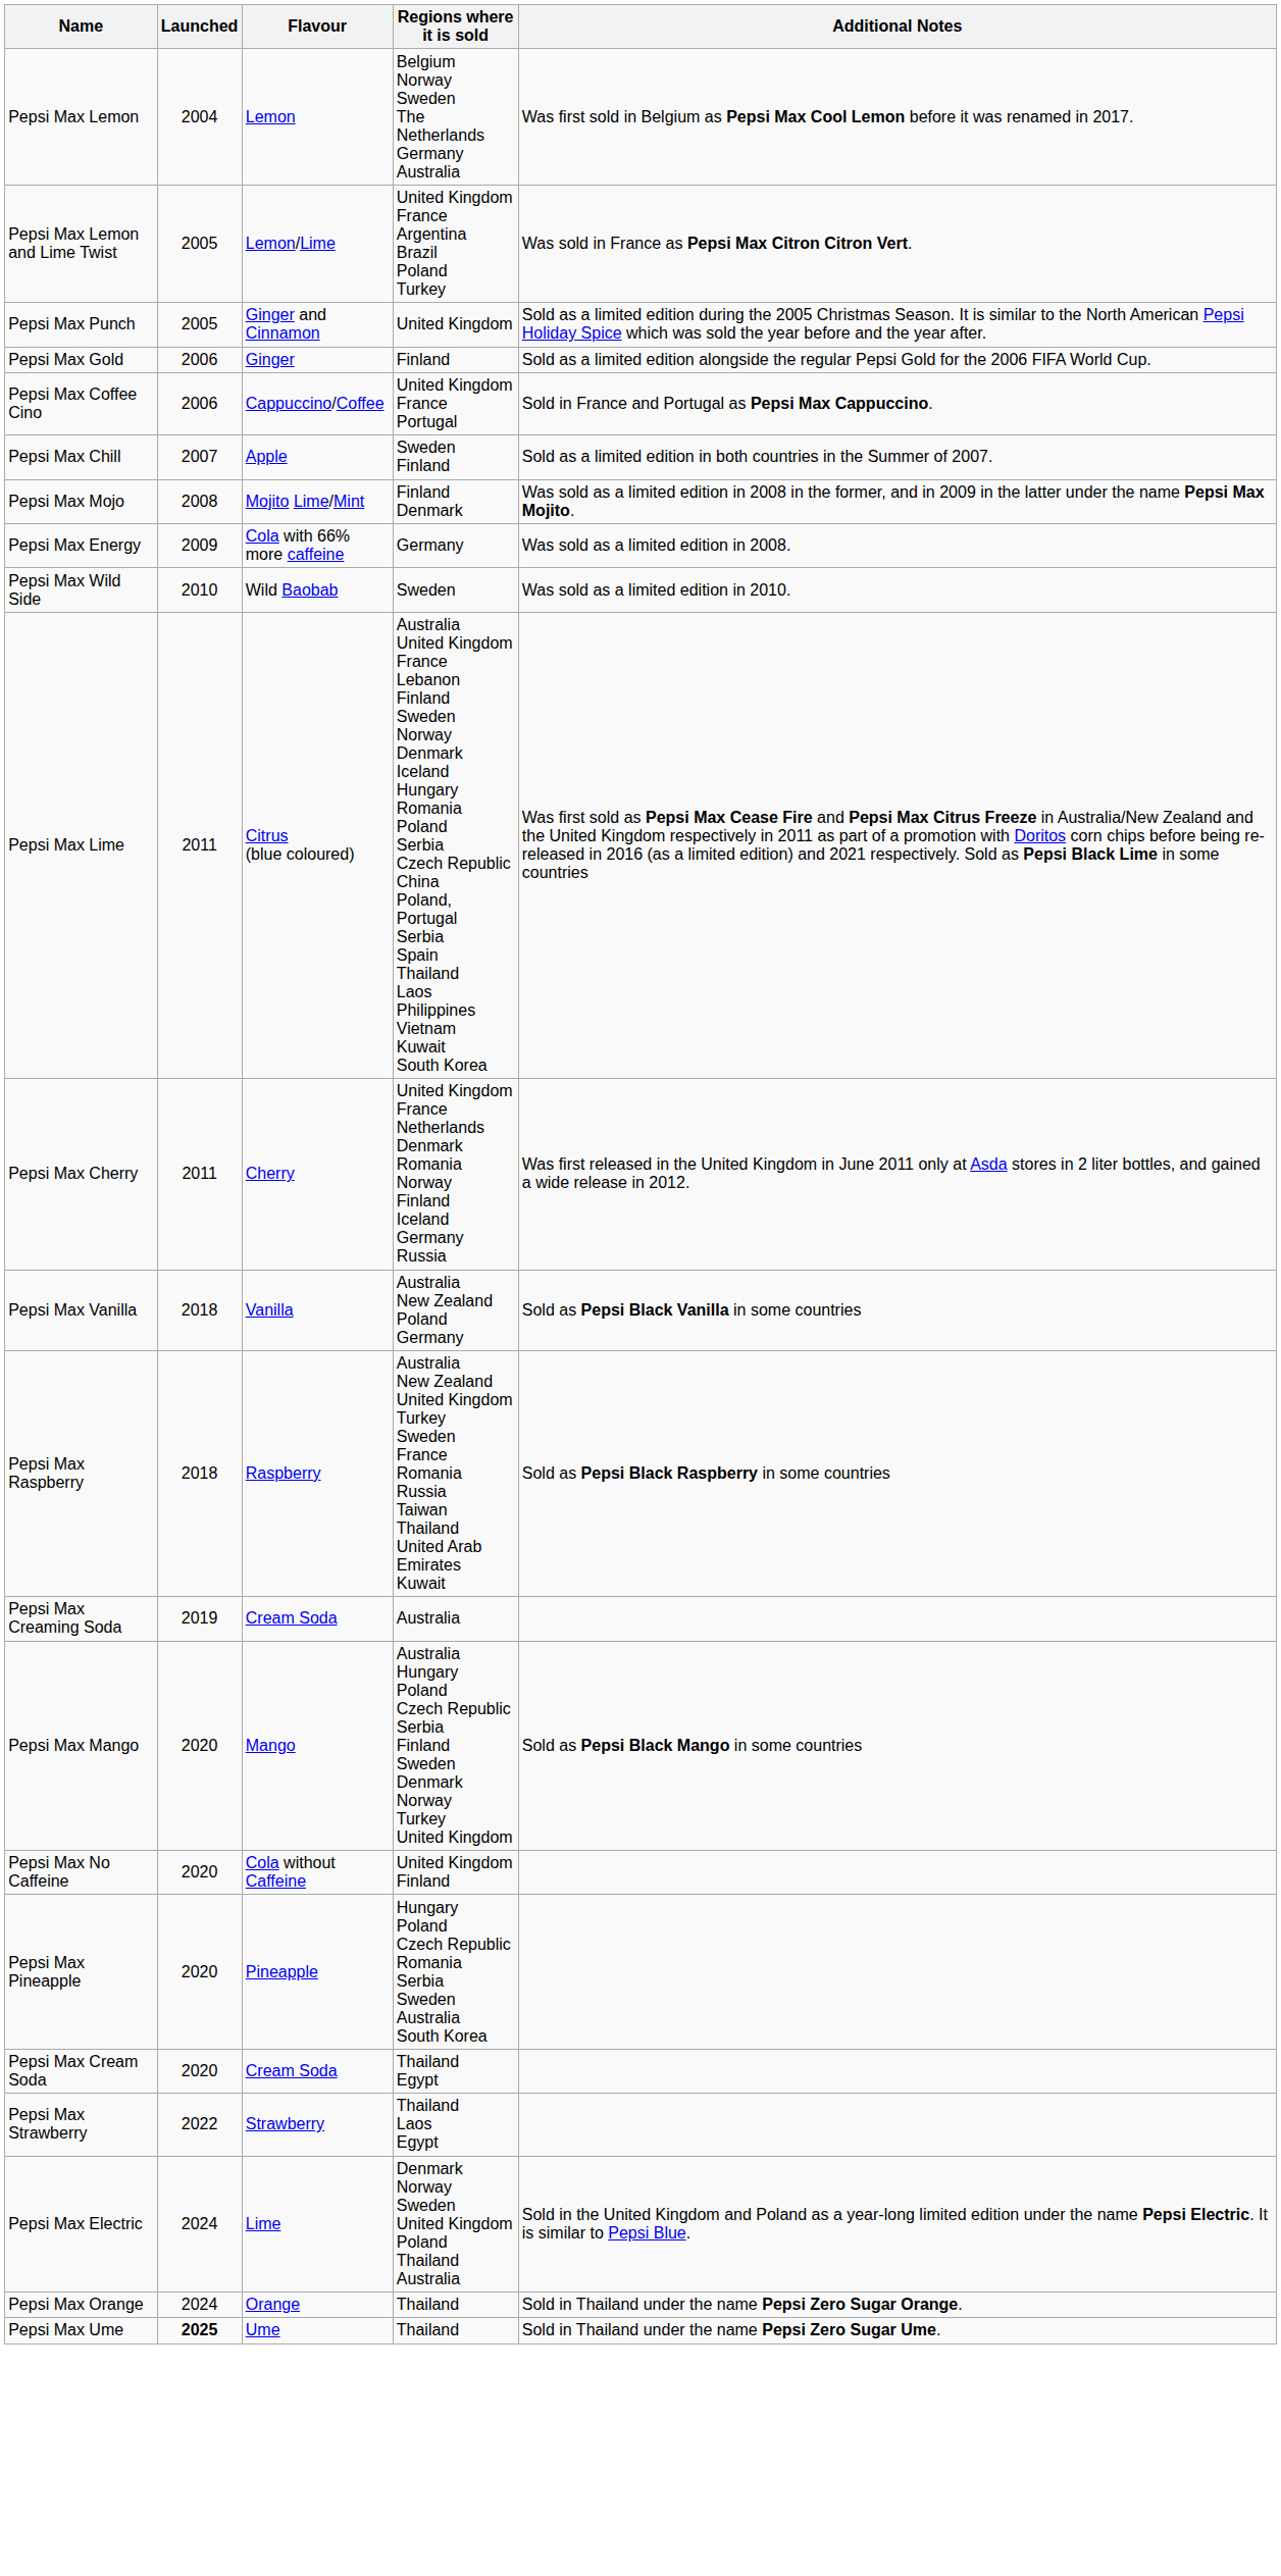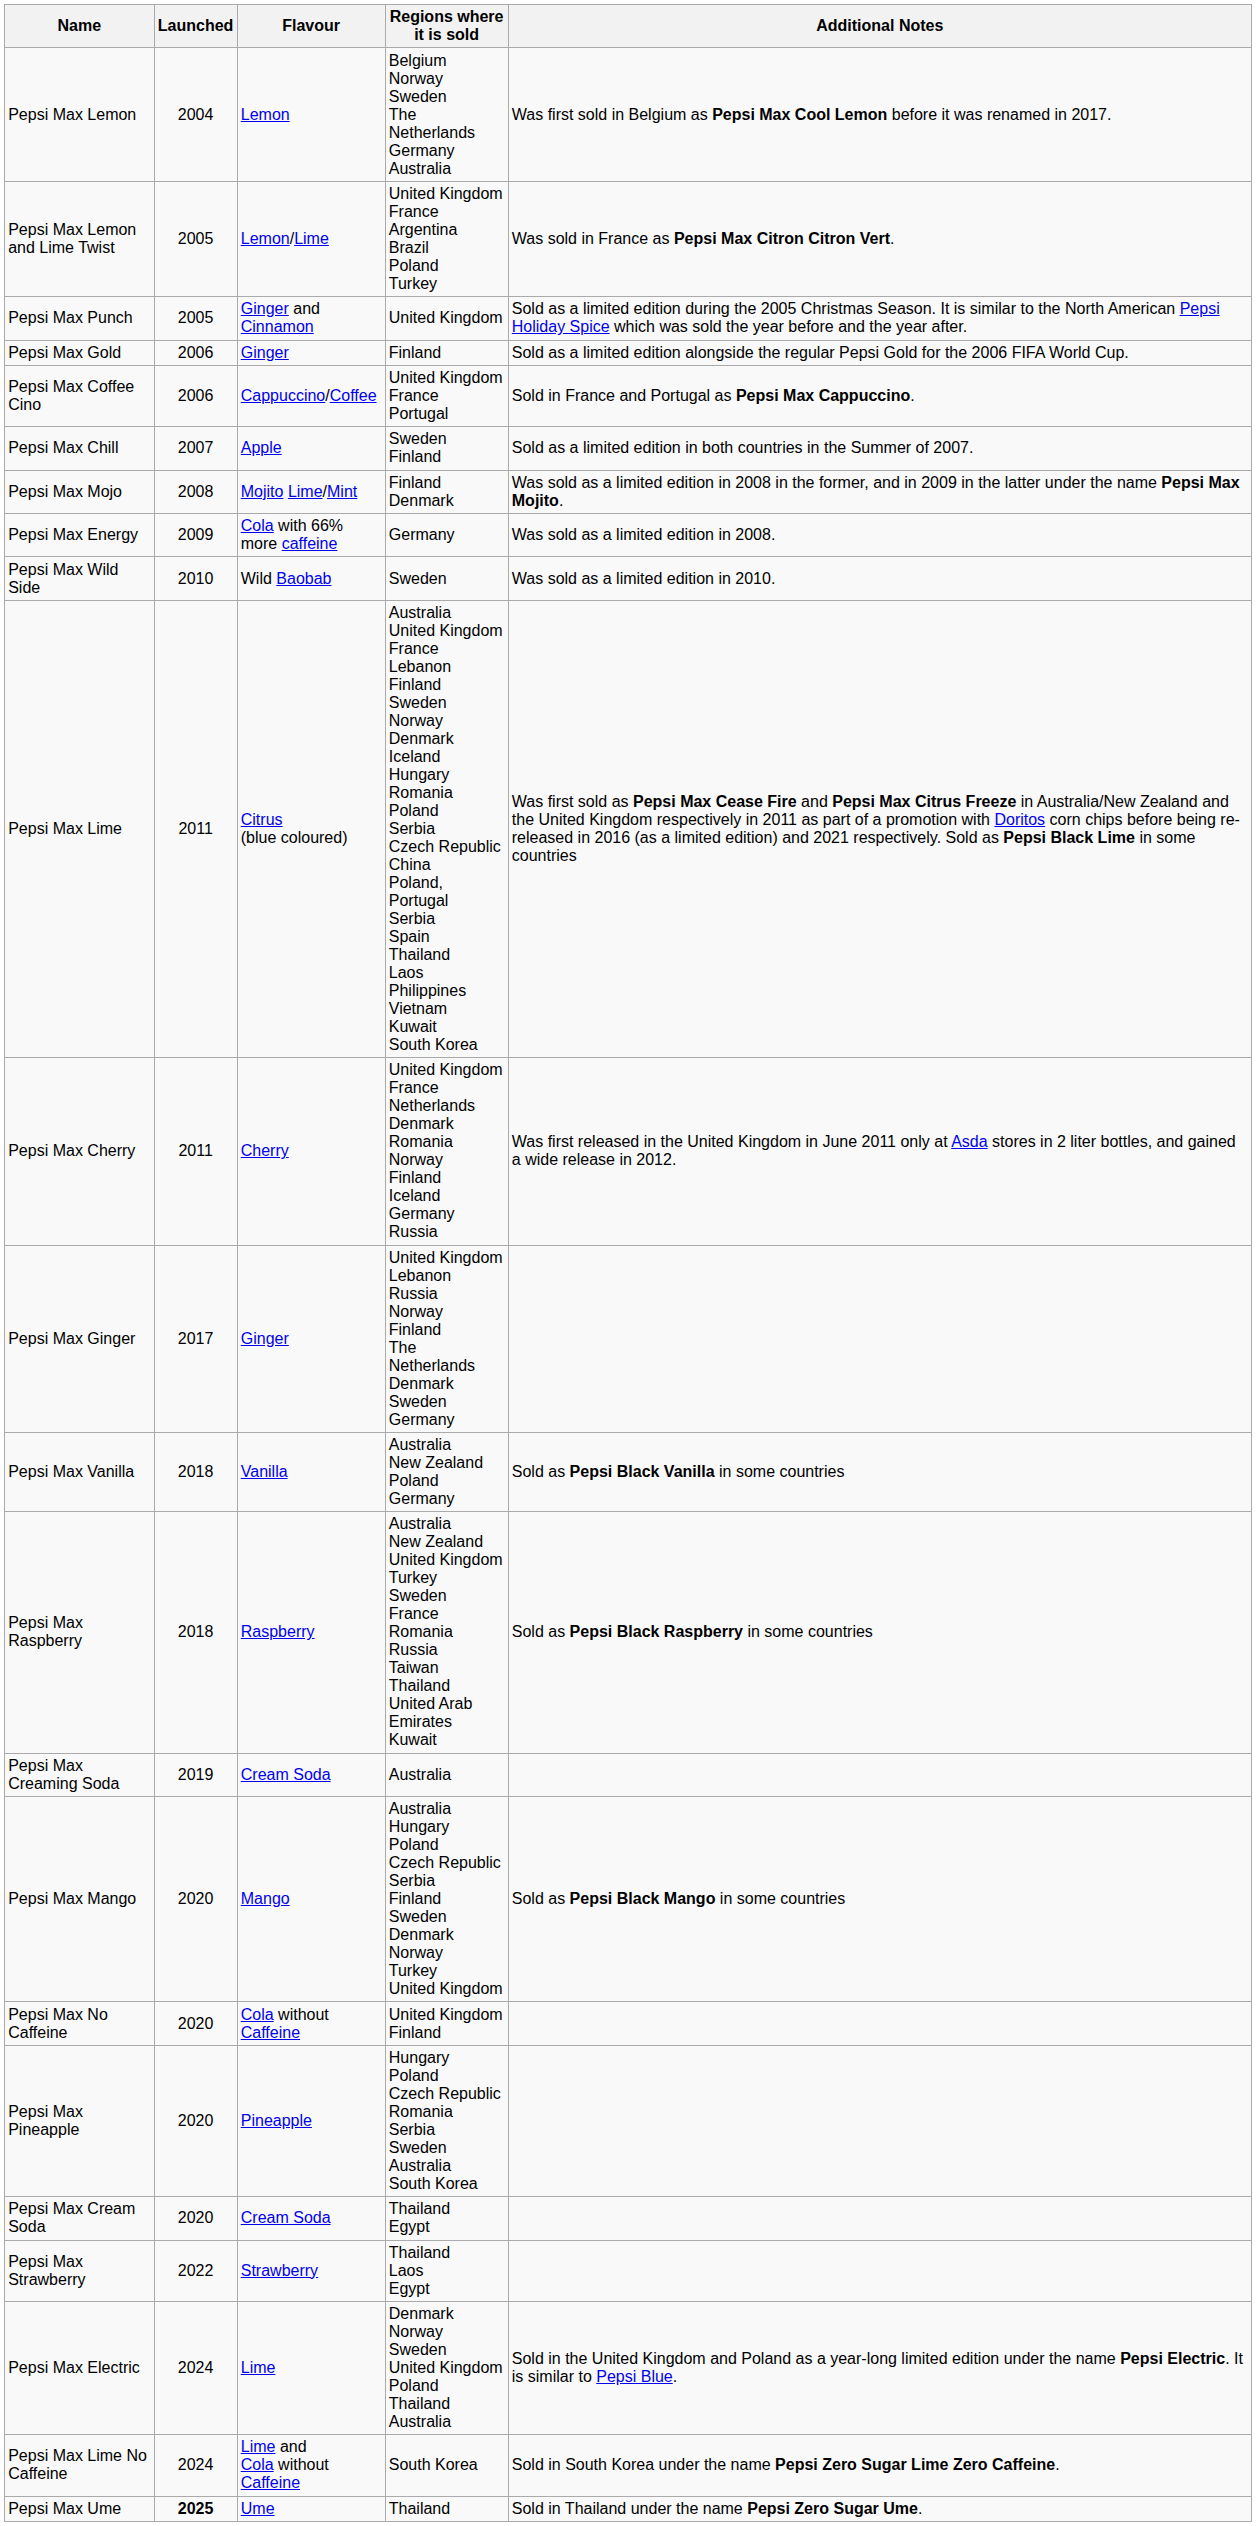+ row: Pepsi Max Ginger | 2017 | Ginger | United Kingdom Lebanon Russia Norway Finland The Netherlands Denmark Sweden Germany
- row: Pepsi Max Orange | 2024 | Orange | Thailand | Sold in Thailand under the name Pepsi Zero Sugar Orange.
+ row: Pepsi Max Lime No Caffeine | 2024 | Lime and Cola without Caffeine | South Korea | Sold in South Korea under the name Pepsi Zero Sugar Lime Zero Caffeine.
